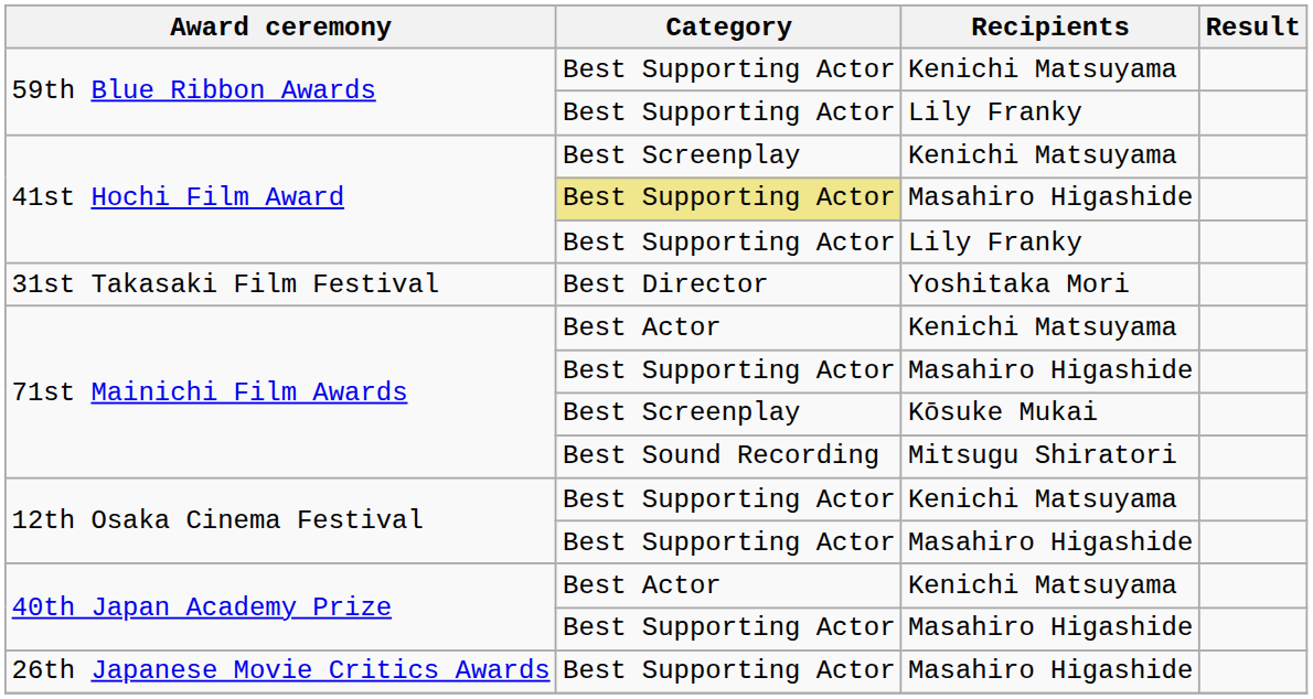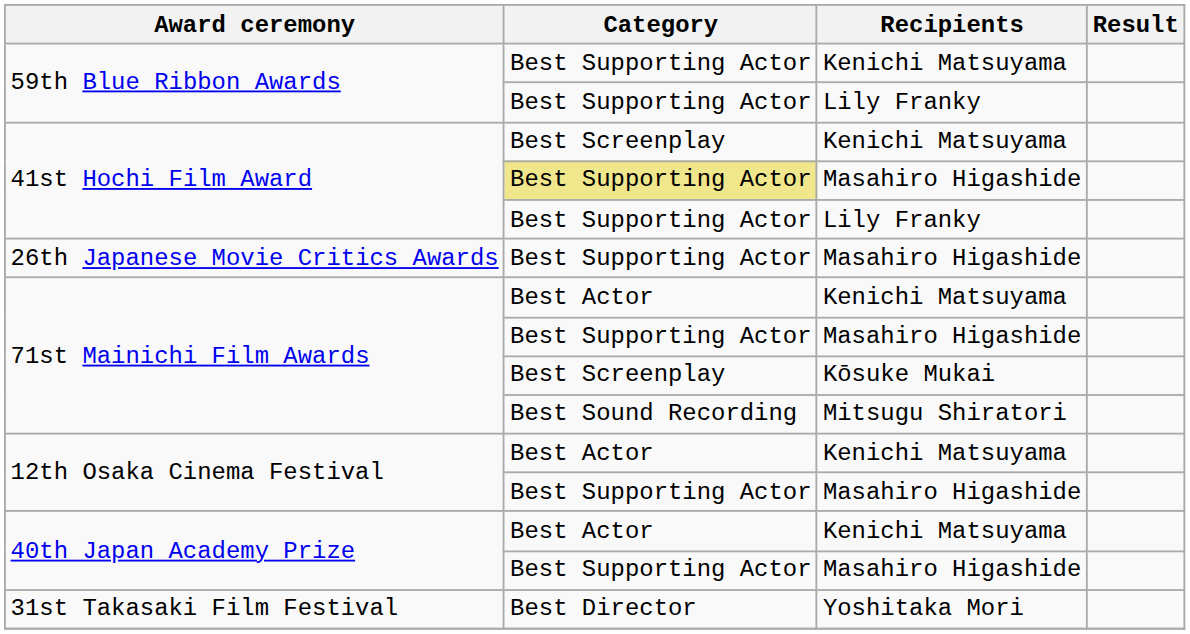rows swapped: 31st Takasaki Film Festival <-> 26th Japanese Movie Critics Awards
12th Osaka Cinema Festival / Kenichi Matsuyama | Category: Best Supporting Actor -> Best Actor
